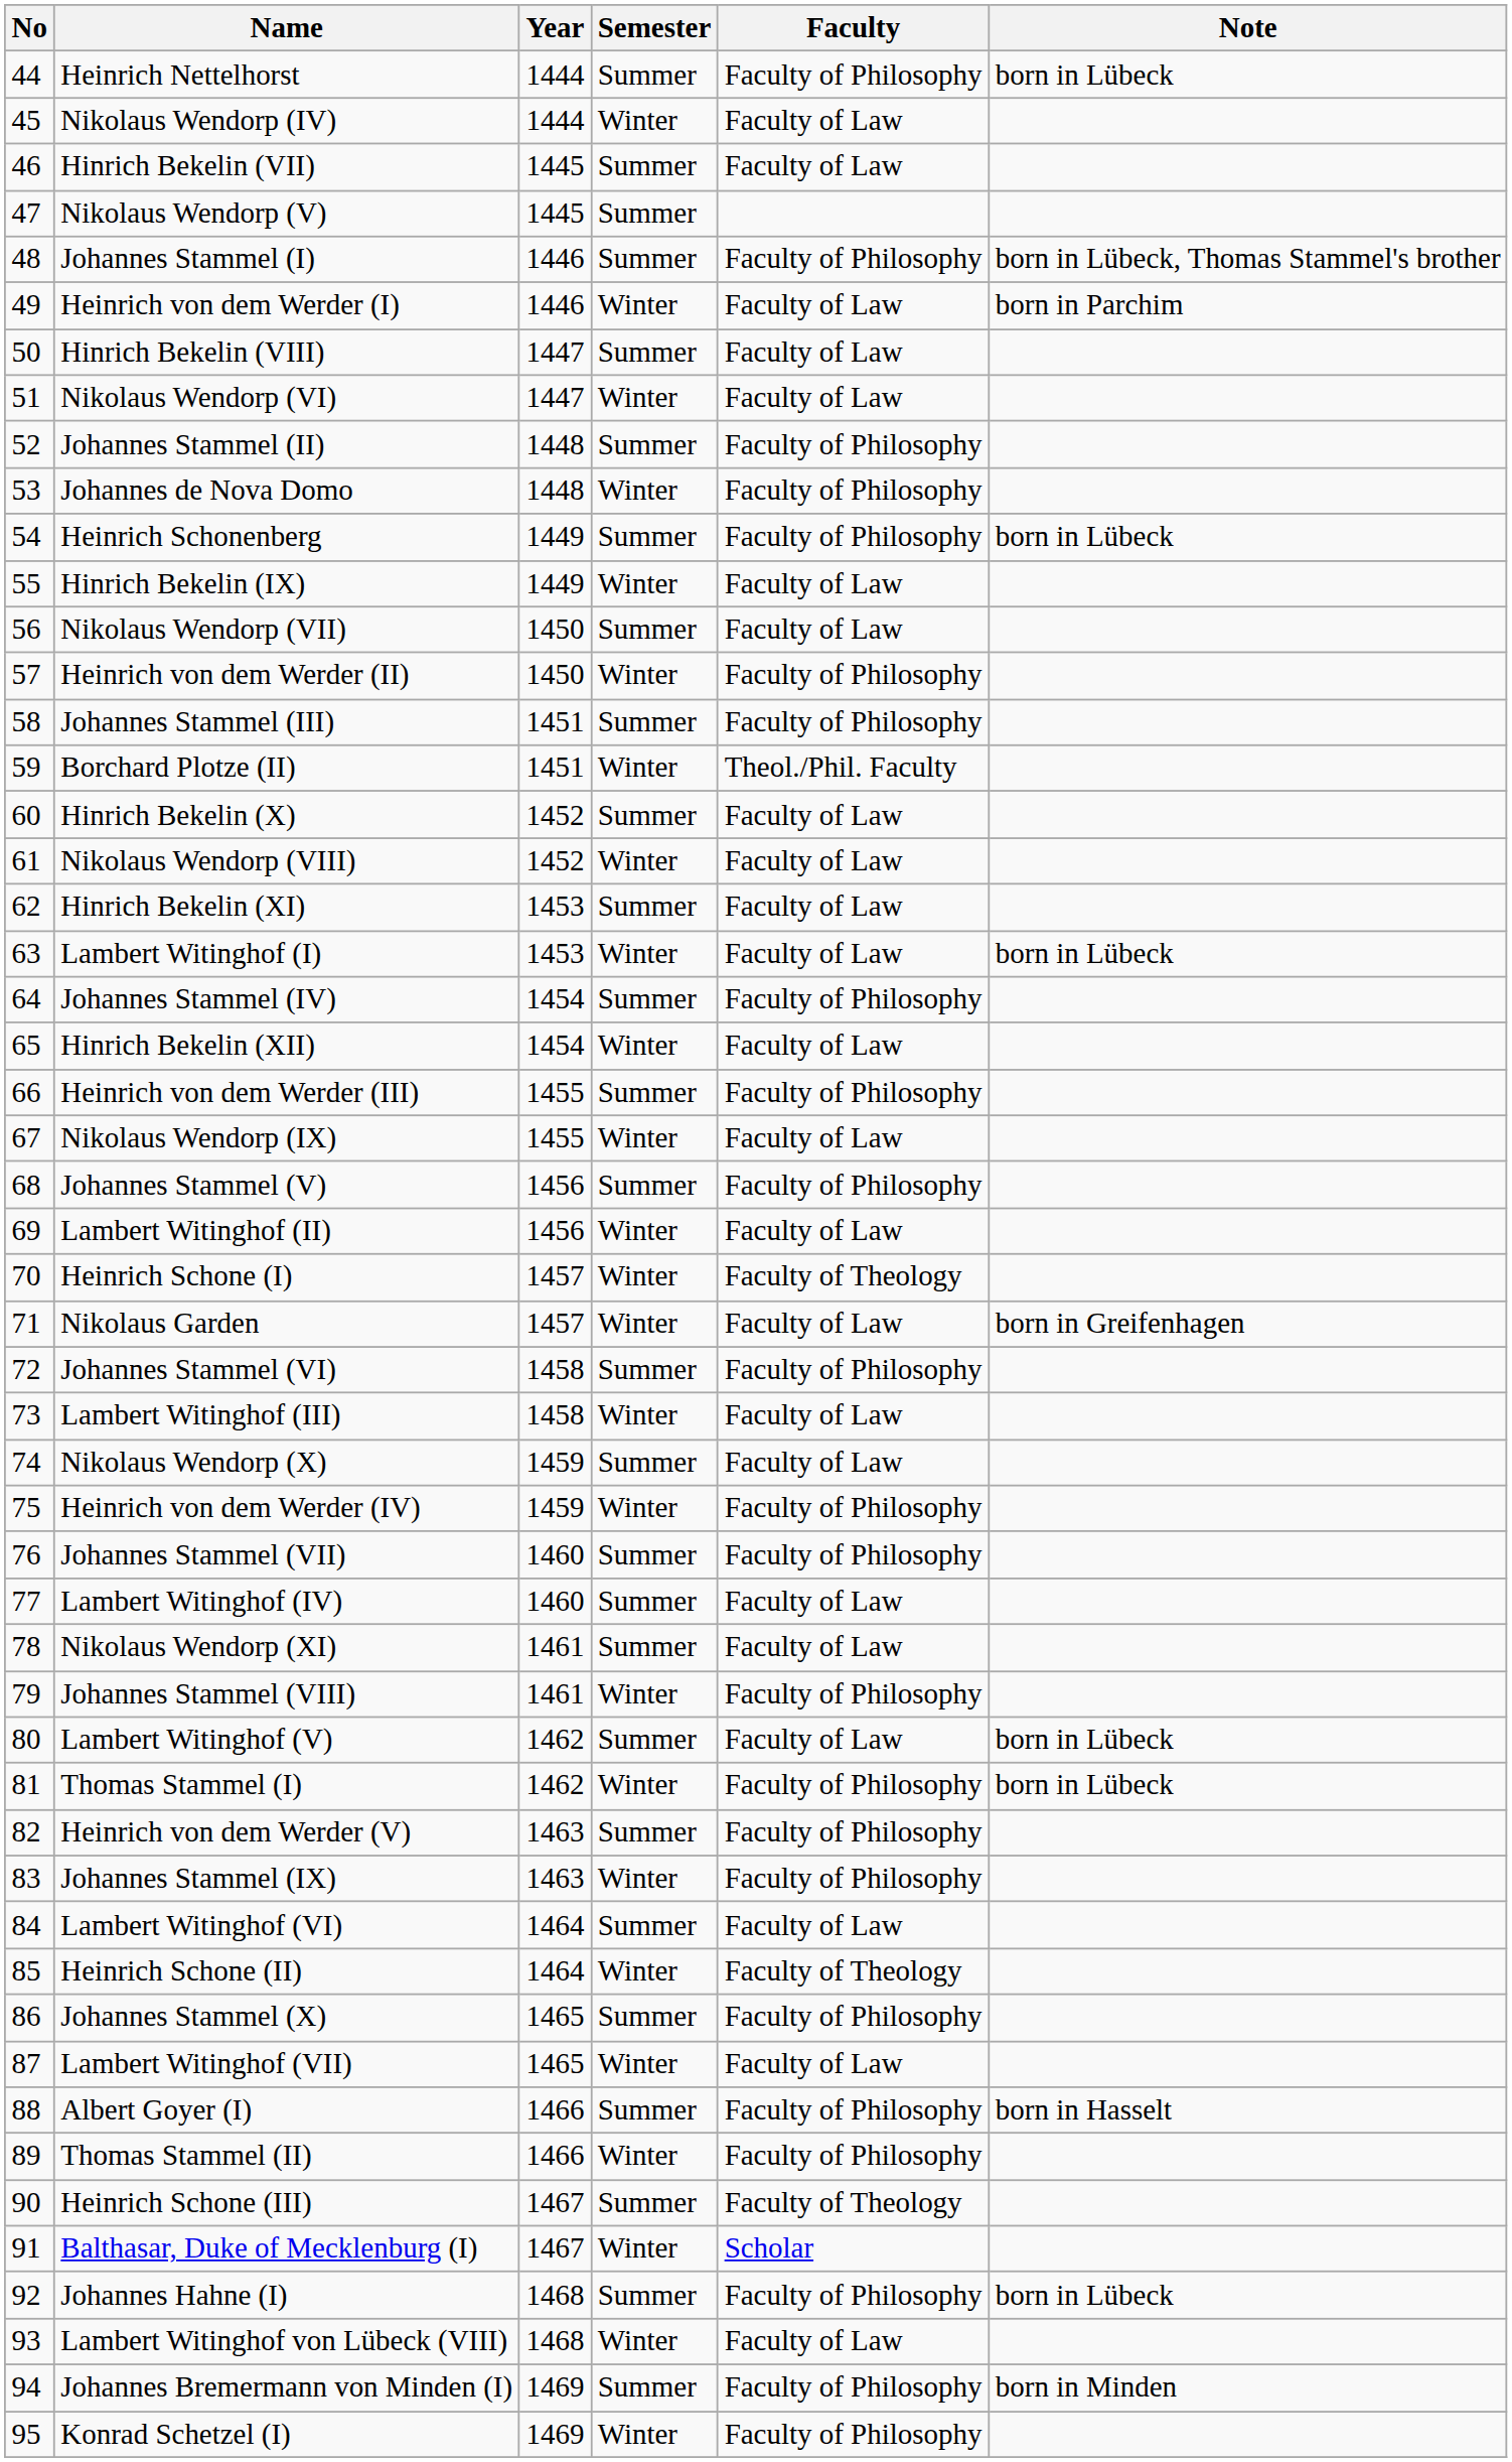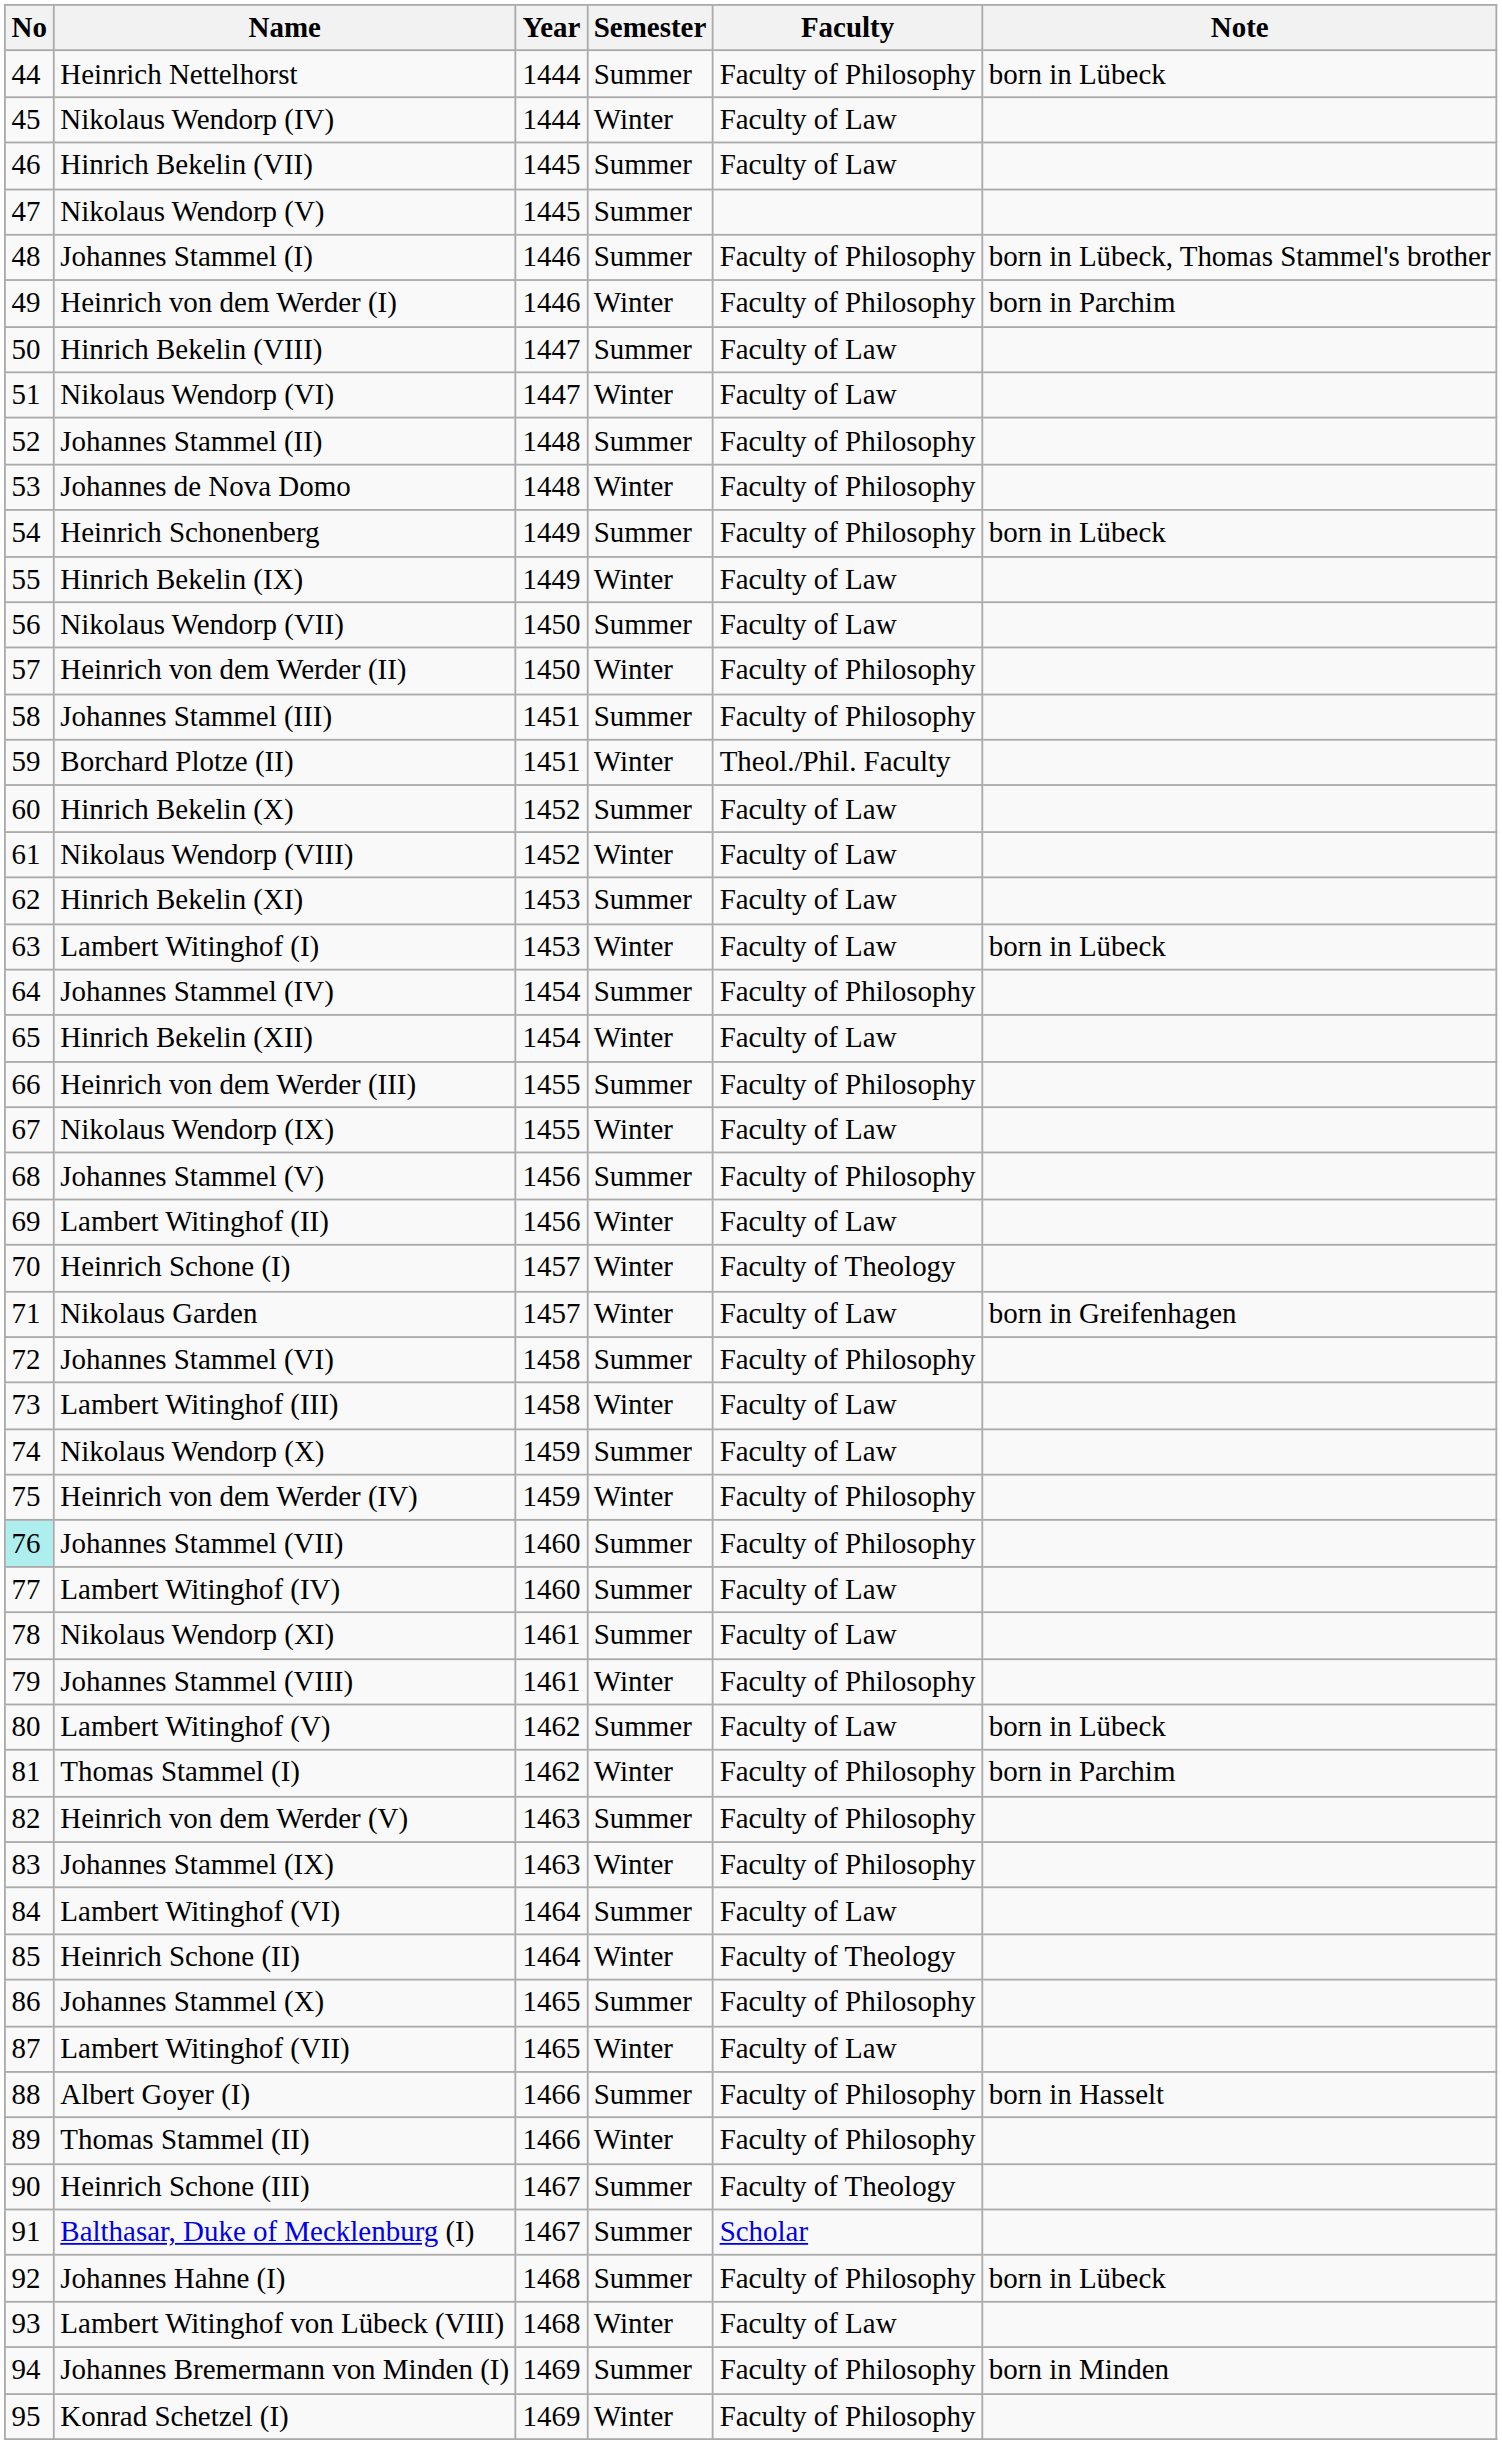Heinrich von dem Werder (I) | Faculty: Faculty of Law -> Faculty of Philosophy
Johannes Stammel (VII) | No: no background -> paleturquoise background
Thomas Stammel (I) | Note: born in Lübeck -> born in Parchim
Balthasar, Duke of Mecklenburg (I) | Semester: Winter -> Summer
